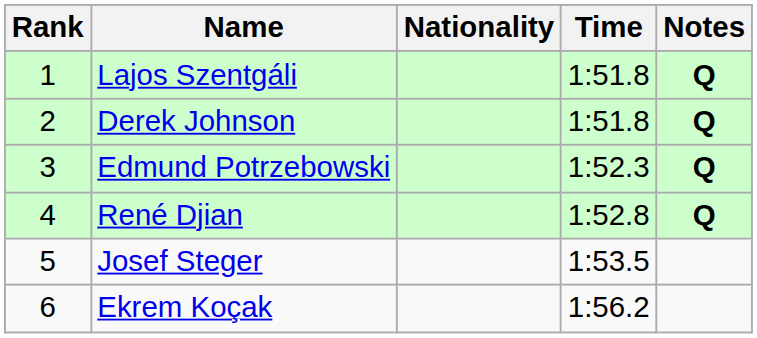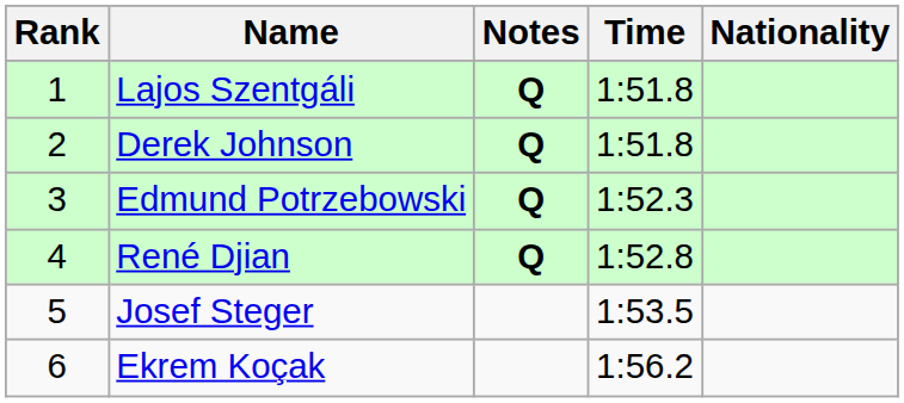columns swapped: Nationality <-> Notes
